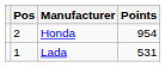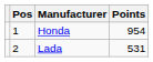Honda | Pos: 2 -> 1
Lada | Pos: 1 -> 2
